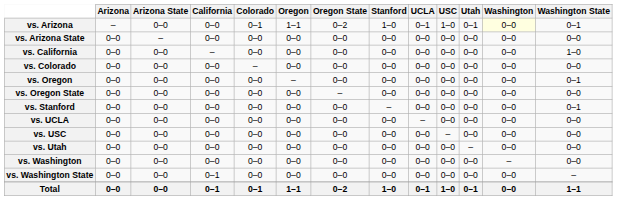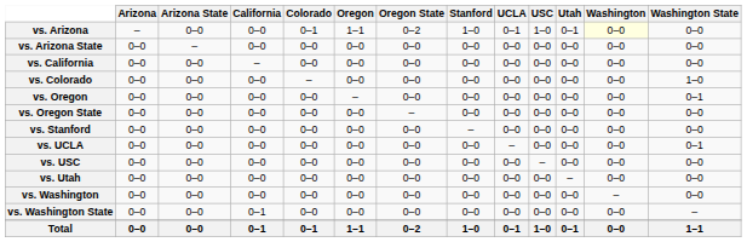vs. Arizona | Washington State: 0–1 -> 0–0
vs. California | Washington State: 1–0 -> 0–0
vs. Colorado | Washington State: 0–0 -> 1–0
vs. Stanford | Washington State: 0–1 -> 0–0
vs. UCLA | Washington State: 0–0 -> 0–1
